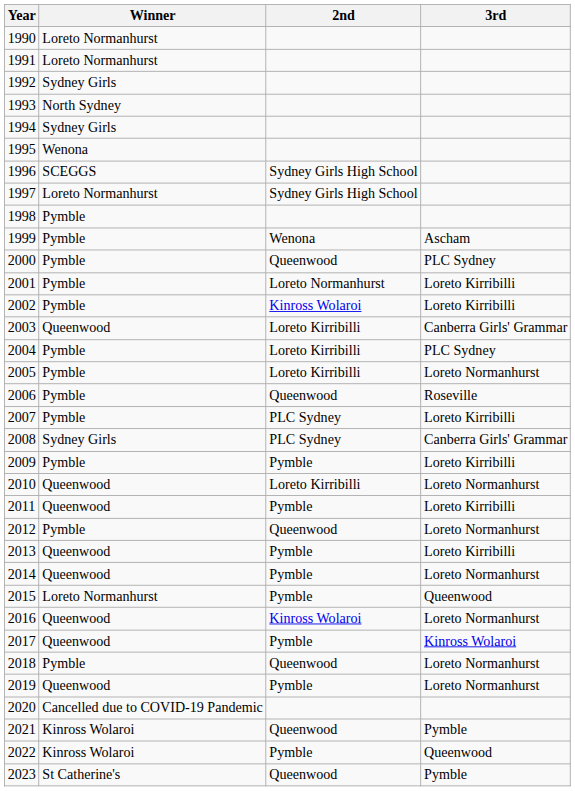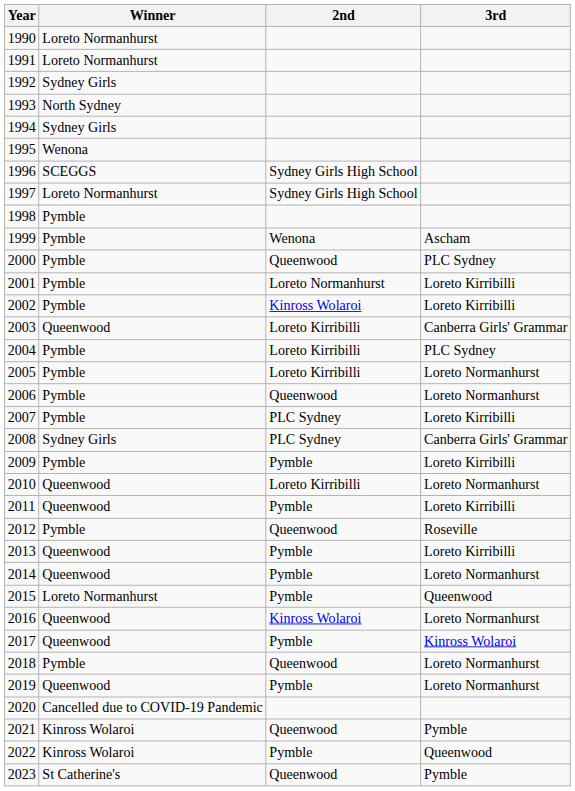2006 | 3rd: Roseville -> Loreto Normanhurst
2012 | 3rd: Loreto Normanhurst -> Roseville
